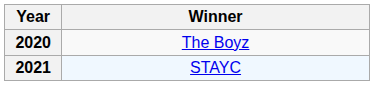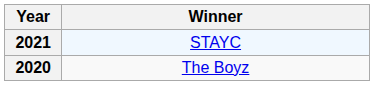rows swapped: 2020 <-> 2021
